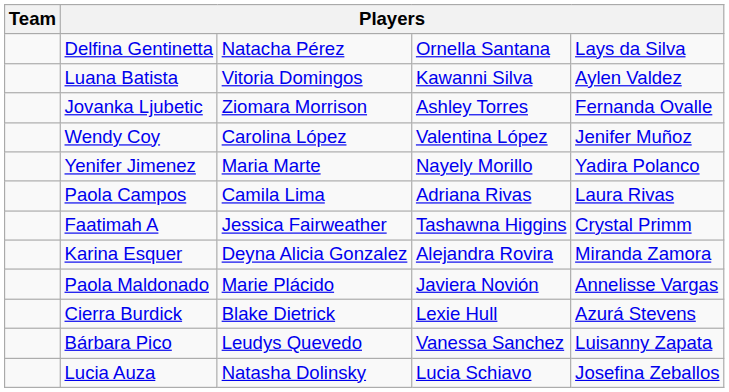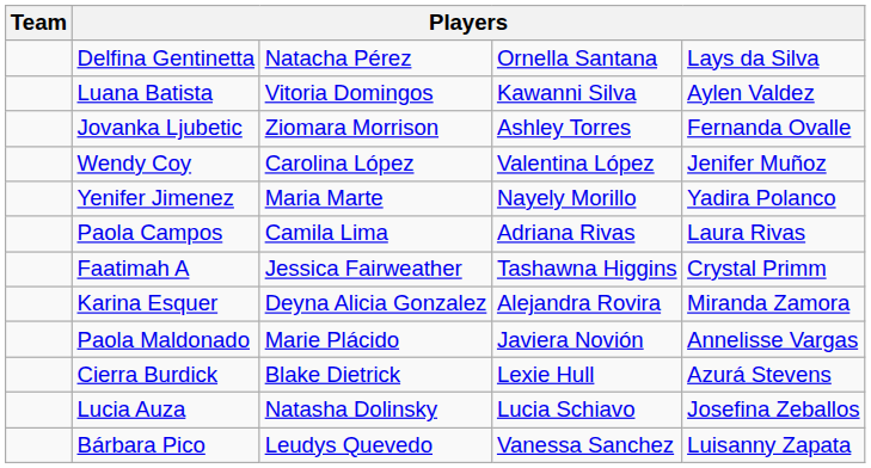rows swapped: Lucia Auza <-> Bárbara Pico
